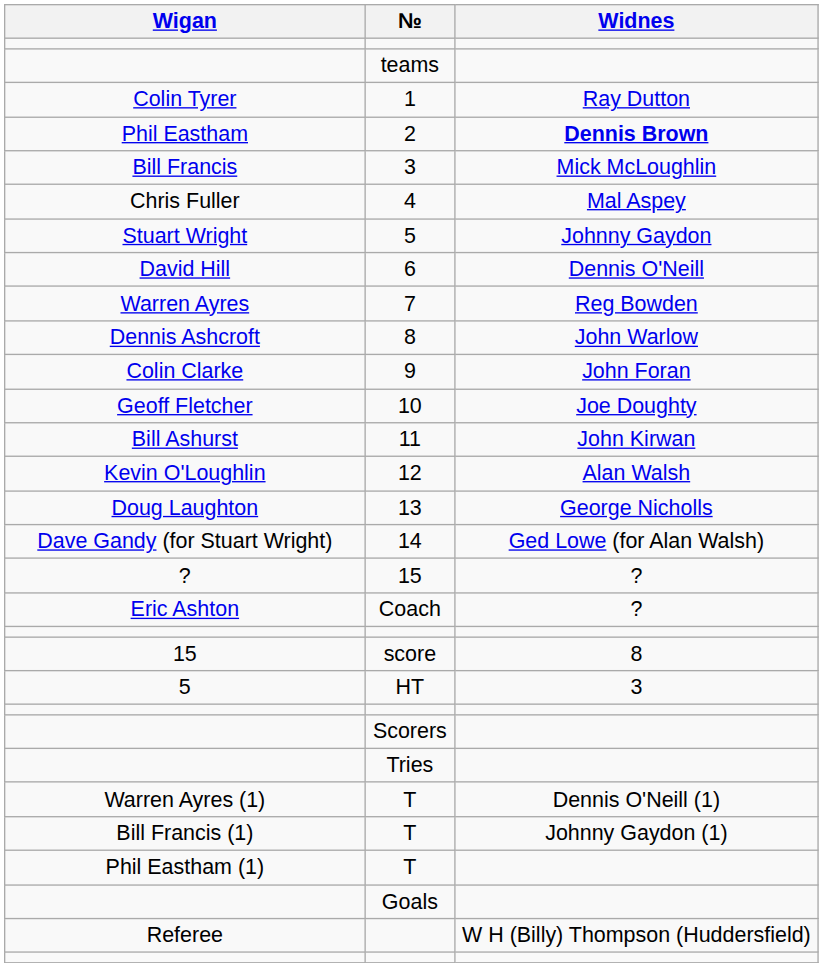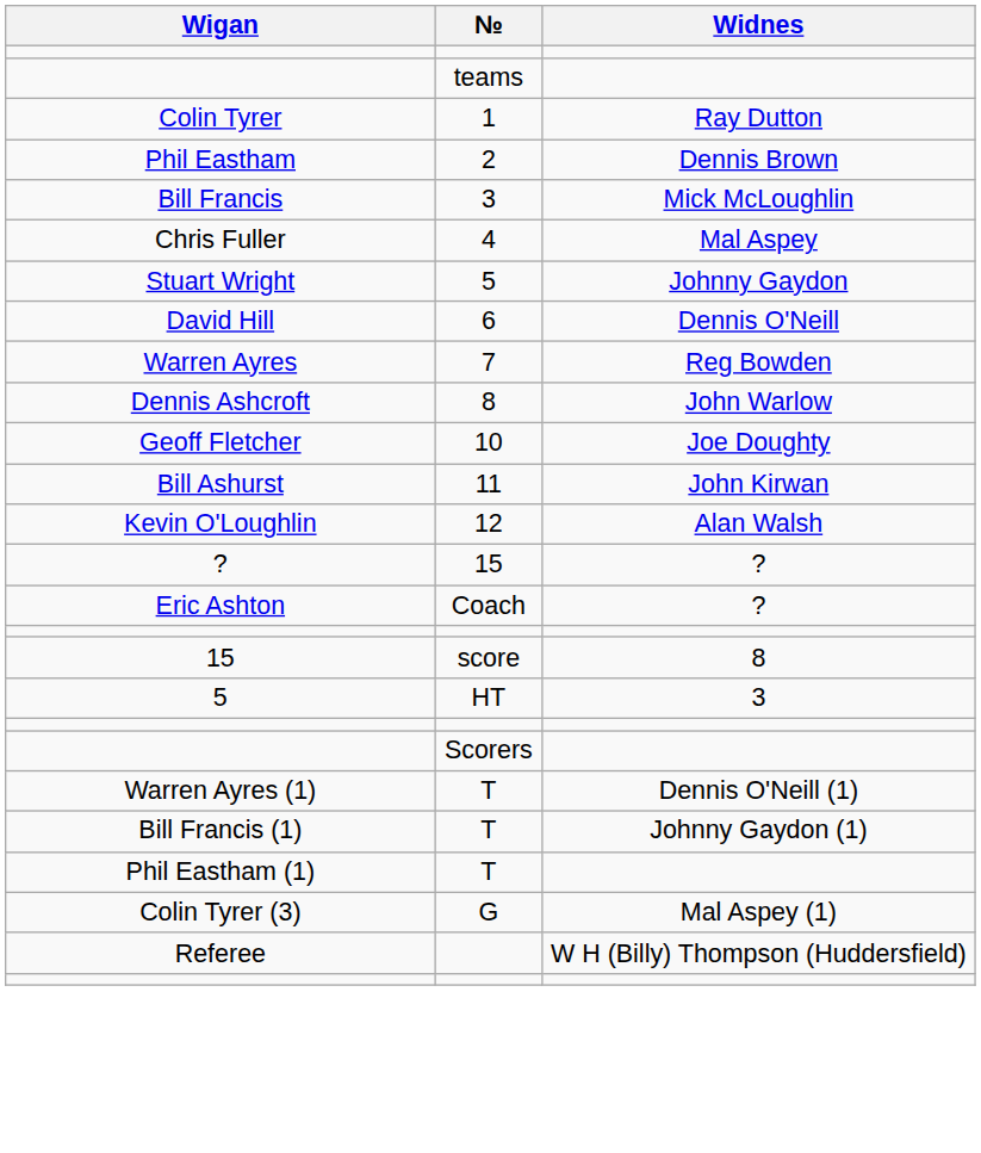2 | Widnes: bold -> normal
- row: Colin Clarke | 9 | John Foran
- row: Doug Laughton | 13 | George Nicholls
- row: Dave Gandy (for Stuart Wright) | 14 | Ged Lowe (for Alan Walsh)
- row: Tries
- row: Goals
+ row: Colin Tyrer (3) | G | Mal Aspey (1)
